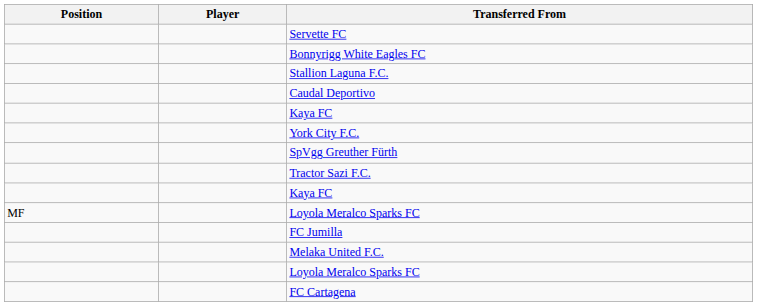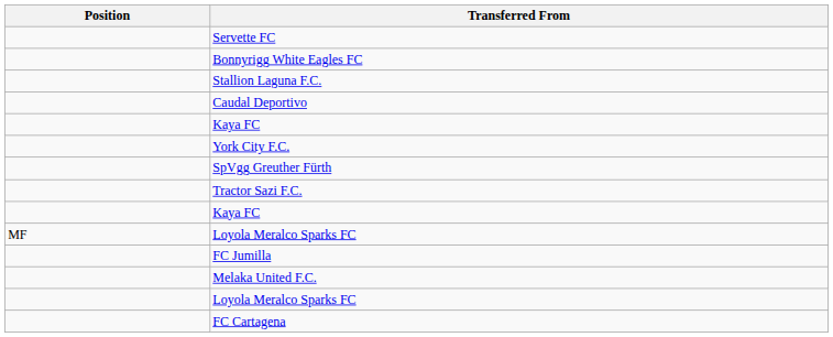- column: Player
